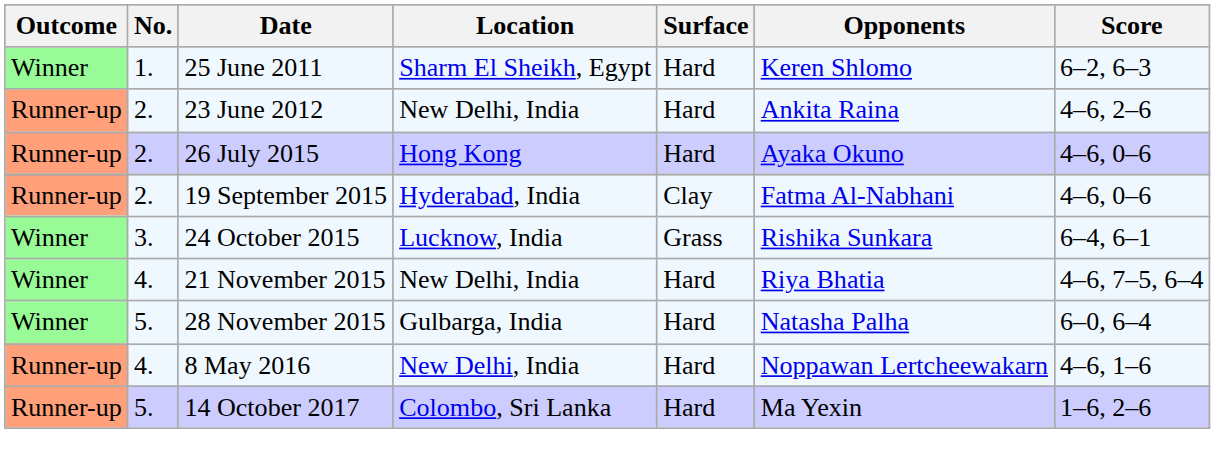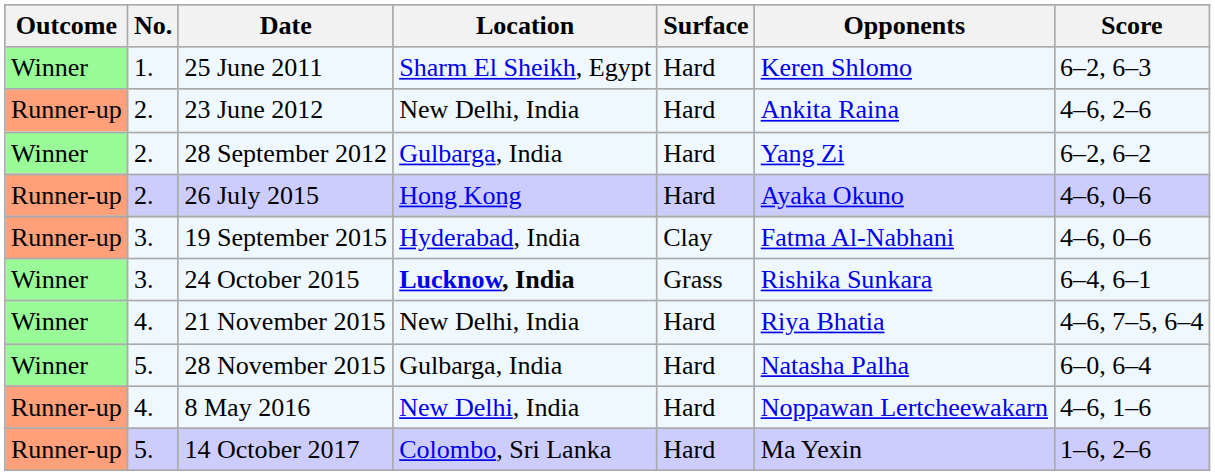+ row: Winner | 2. | 28 September 2012 | Gulbarga, India | Hard | Yang Zi | 6–2, 6–2
19 September 2015 | No.: 2. -> 3.
24 October 2015 | Location: normal -> bold
